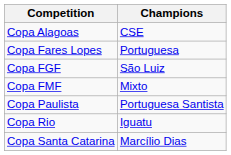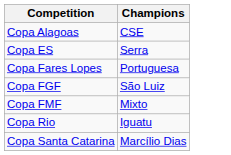+ row: Copa ES | Serra
- row: Copa Paulista | Portuguesa Santista
